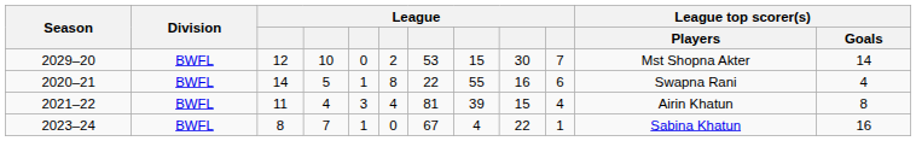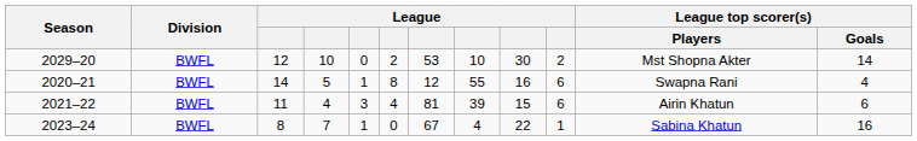2029–20 | column 8: 15 -> 10
2029–20 | column 10: 7 -> 2
2020–21 | column 7: 22 -> 12
2021–22 | column 10: 4 -> 6
2021–22 | League top scorer(s) / Goals: 8 -> 6
